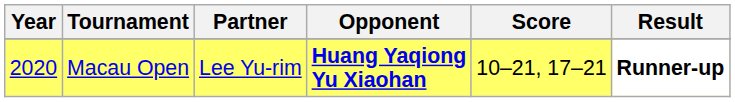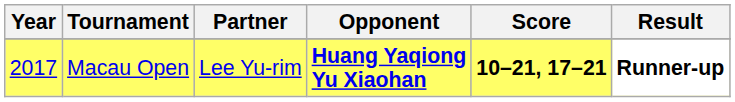Macau Open | Year: 2020 -> 2017
Macau Open | Score: normal -> bold
